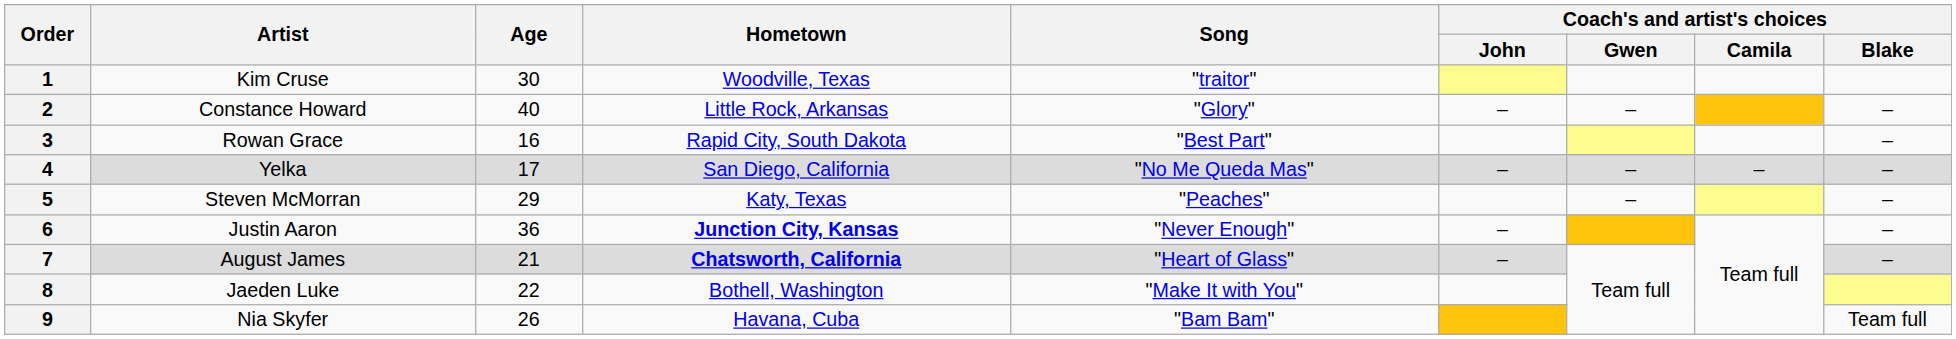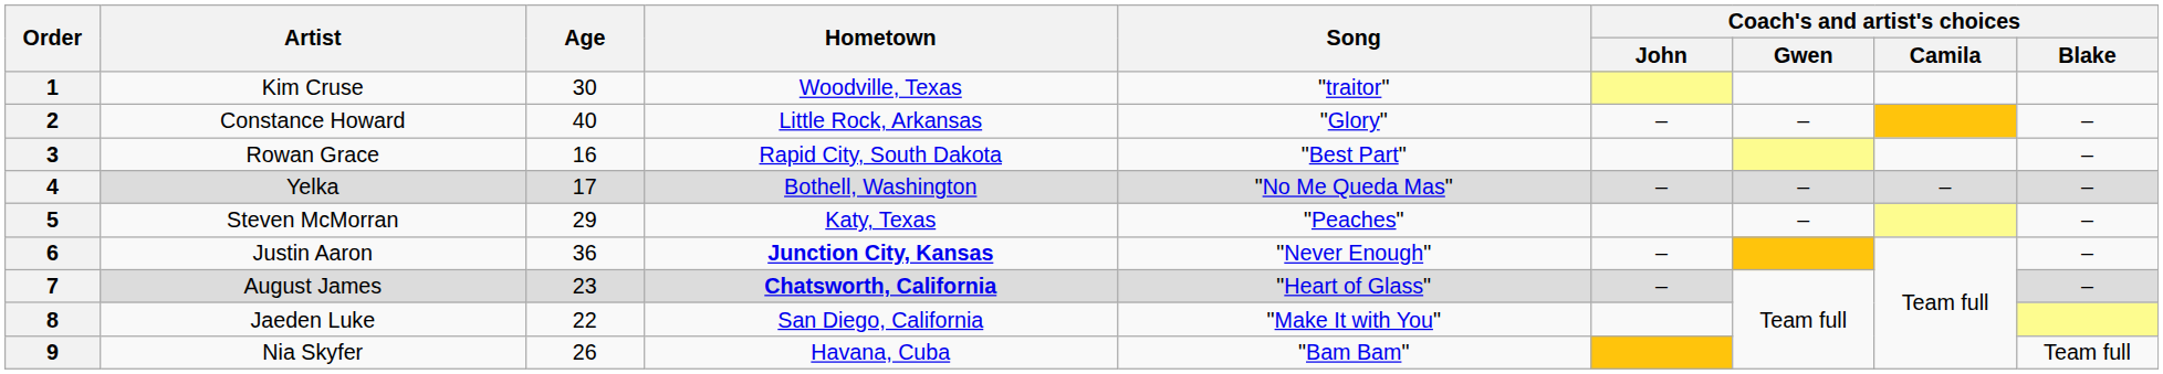4 | Hometown: San Diego, California -> Bothell, Washington
7 | Age: 21 -> 23
8 | Hometown: Bothell, Washington -> San Diego, California
